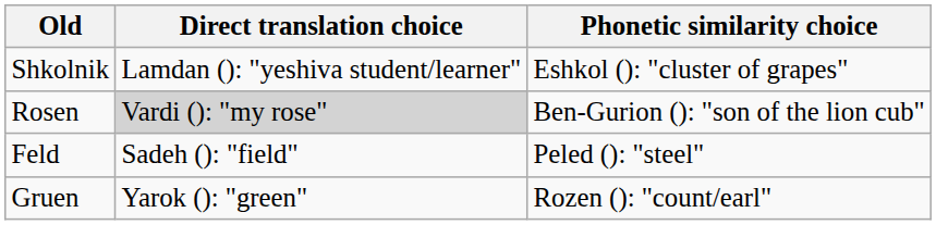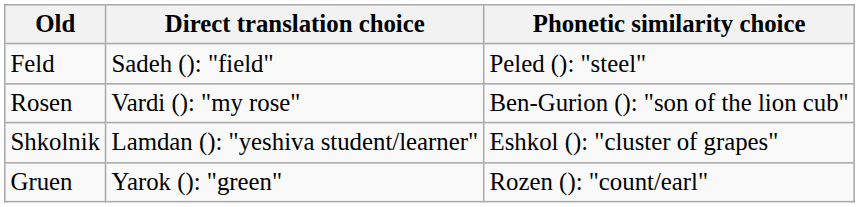rows swapped: Feld <-> Shkolnik
Rosen | Direct translation choice: lightgrey background -> no background
